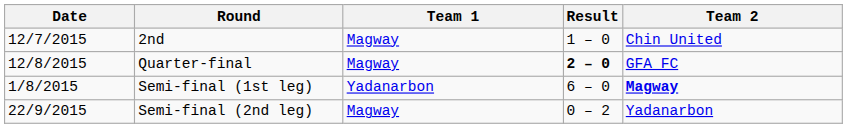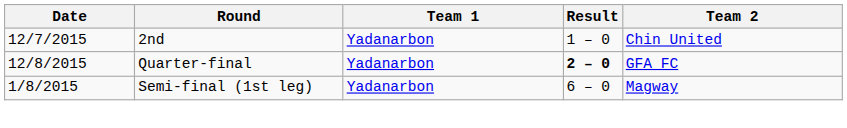2nd | Team 1: Magway -> Yadanarbon
Quarter-final | Team 1: Magway -> Yadanarbon
Semi-final (1st leg) | Team 2: bold -> normal
- row: 22/9/2015 | Semi-final (2nd leg) | Magway | 0 – 2 | Yadanarbon
